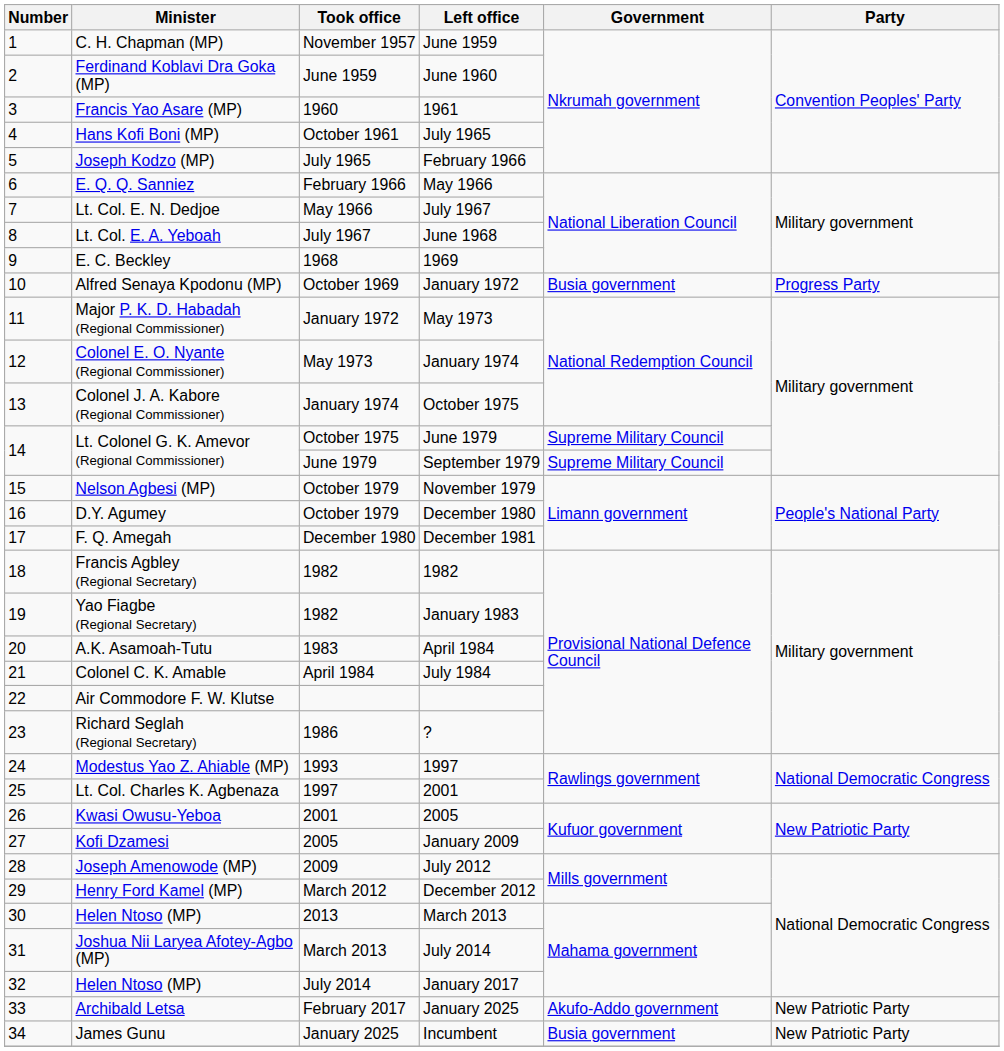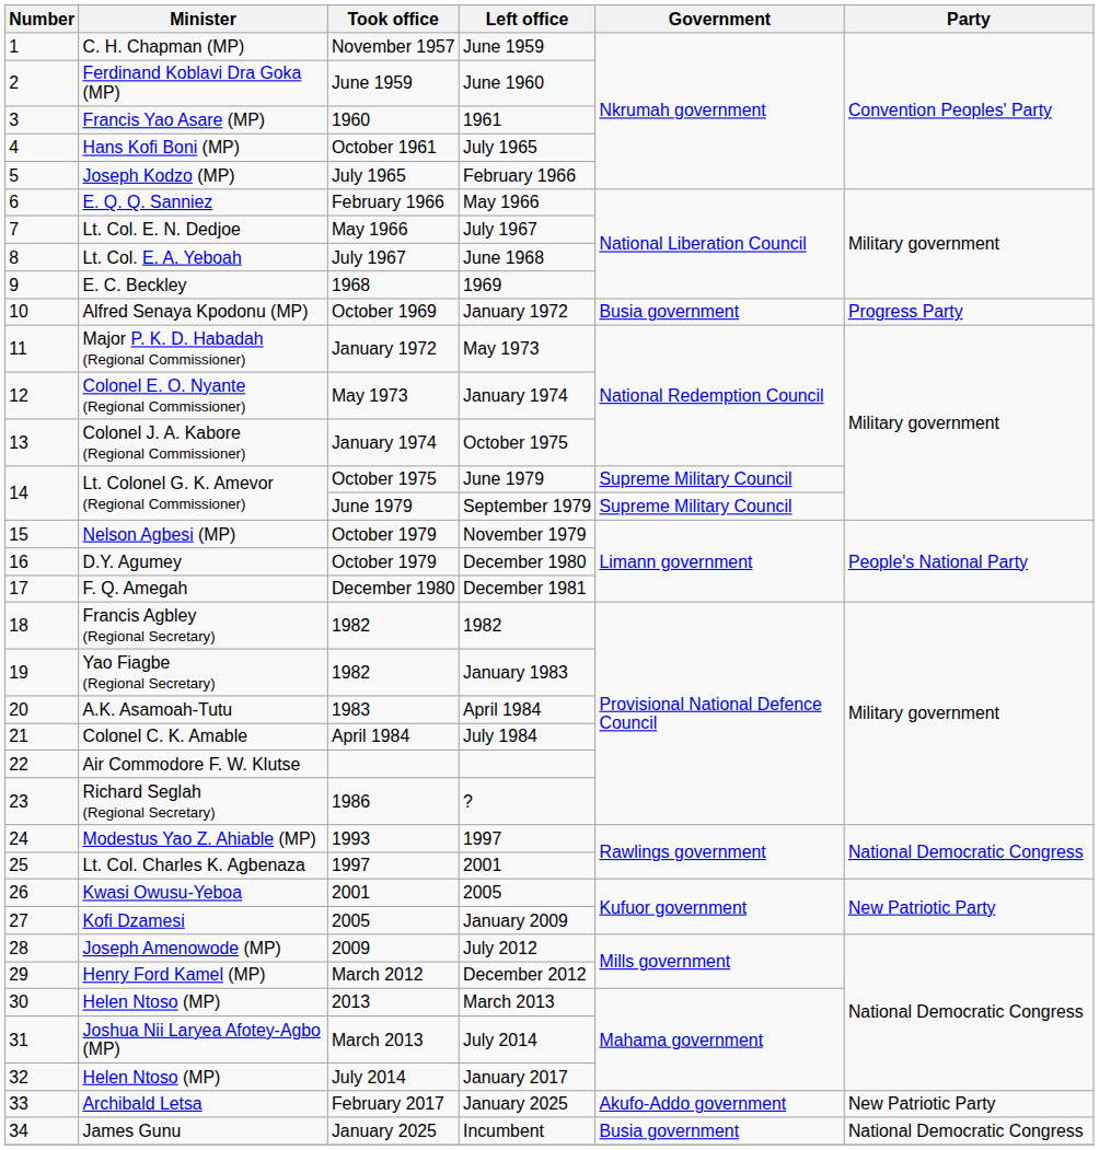Incumbent | Party: New Patriotic Party -> National Democratic Congress
